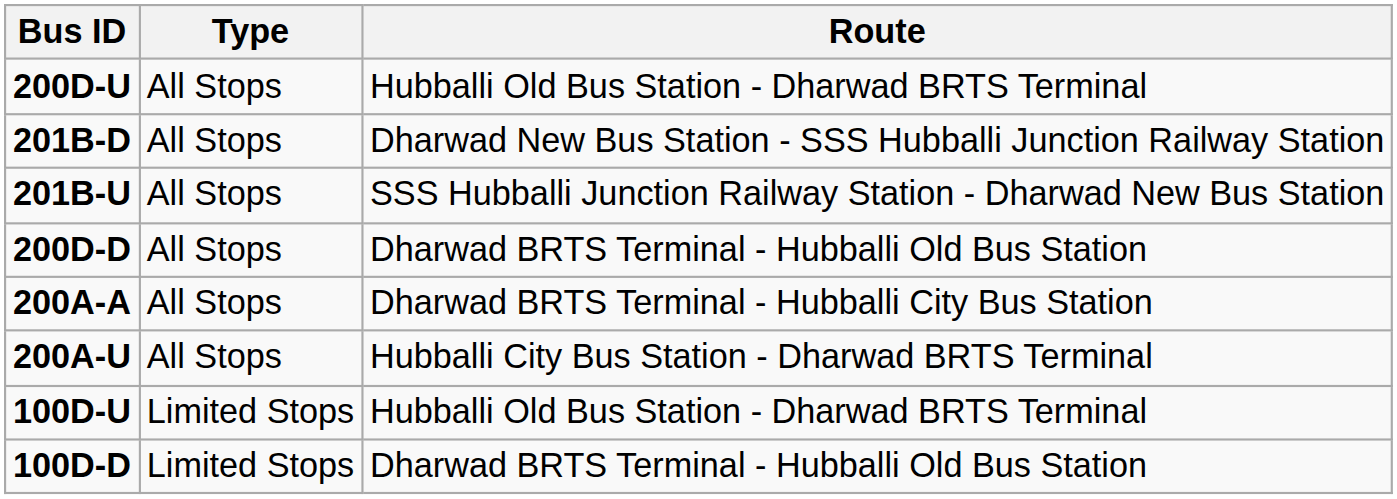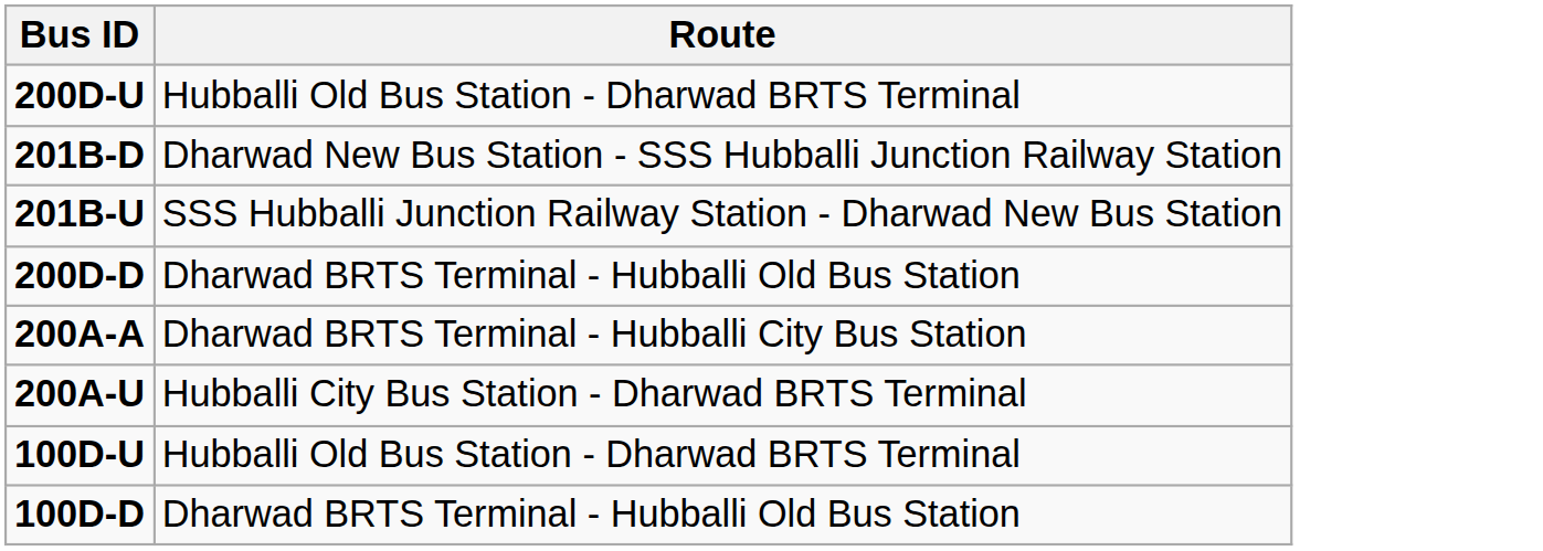- column: Type | All Stops | All Stops | All Stops | All Stops | All Stops | All Stops | Limited Stops | Limited Stops
